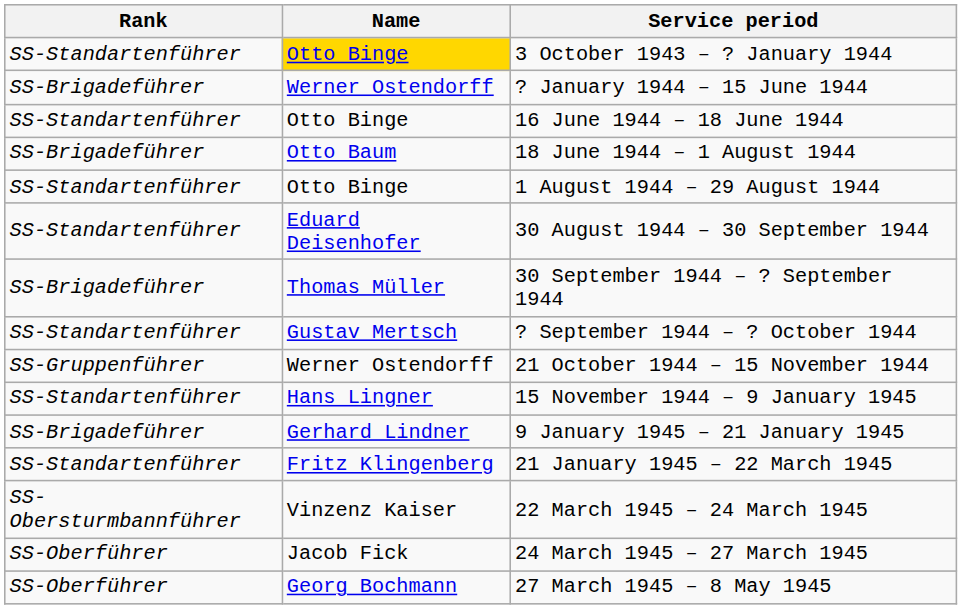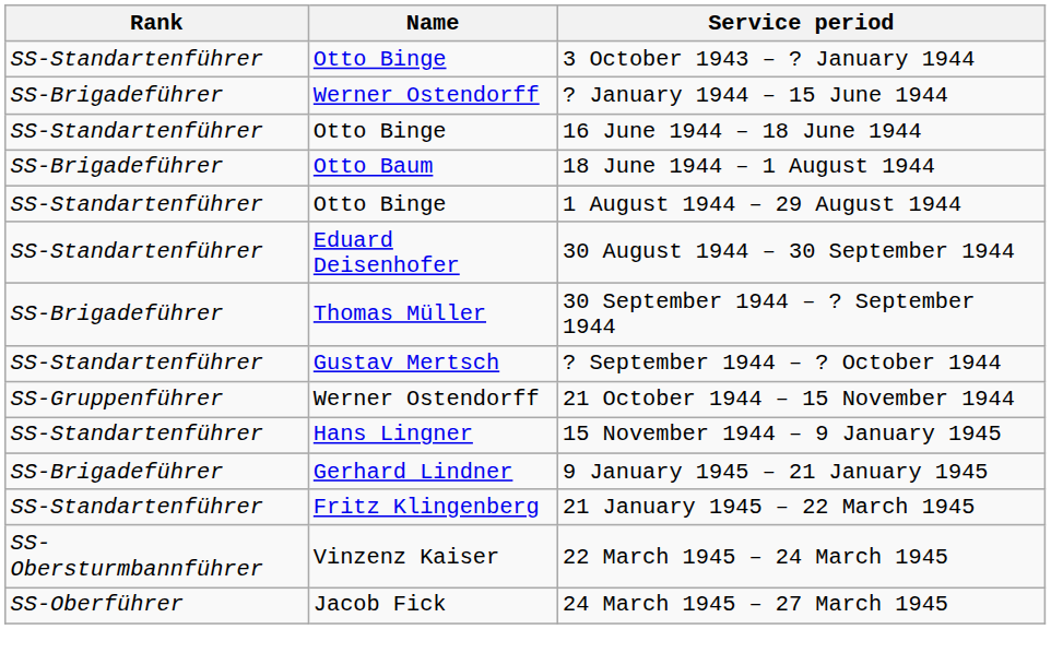3 October 1943 – ? January 1944 | Name: gold background -> no background
- row: SS-Oberführer | Georg Bochmann | 27 March 1945 – 8 May 1945
